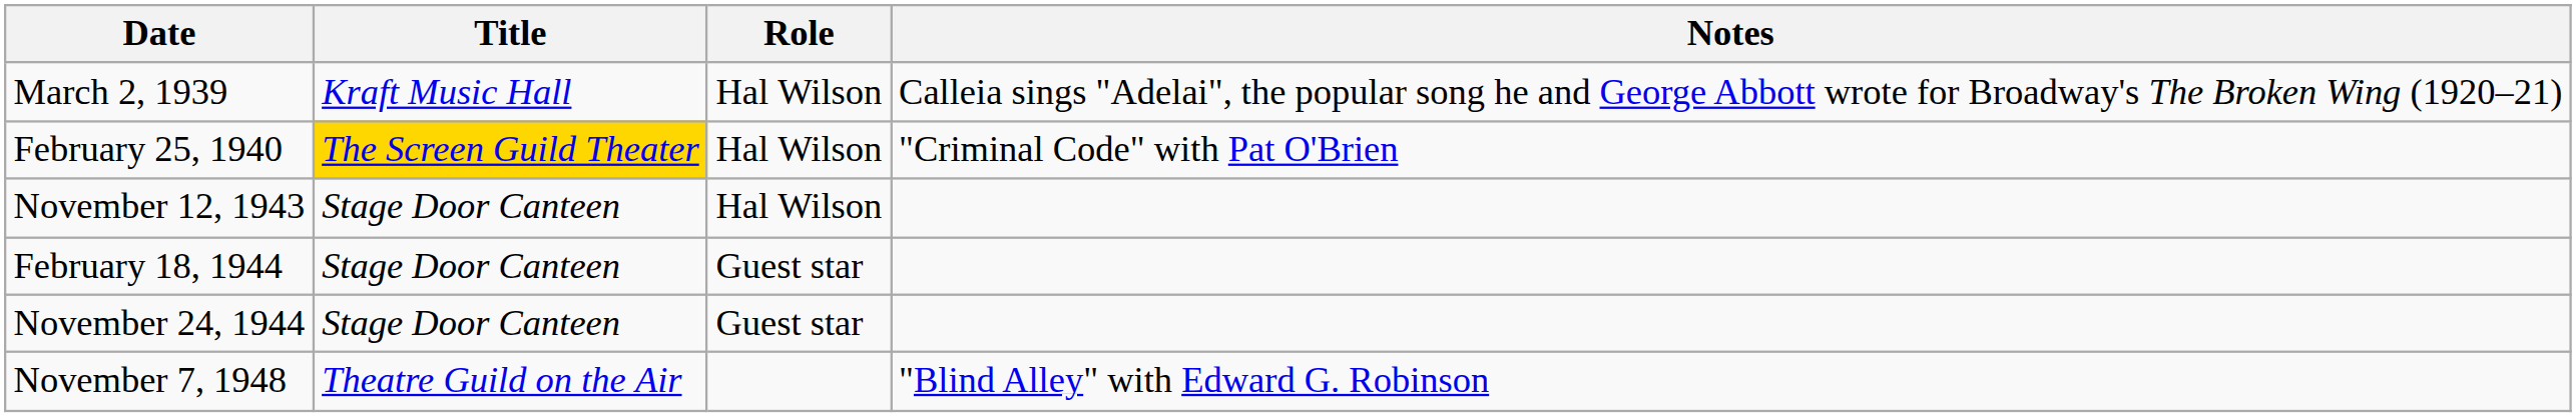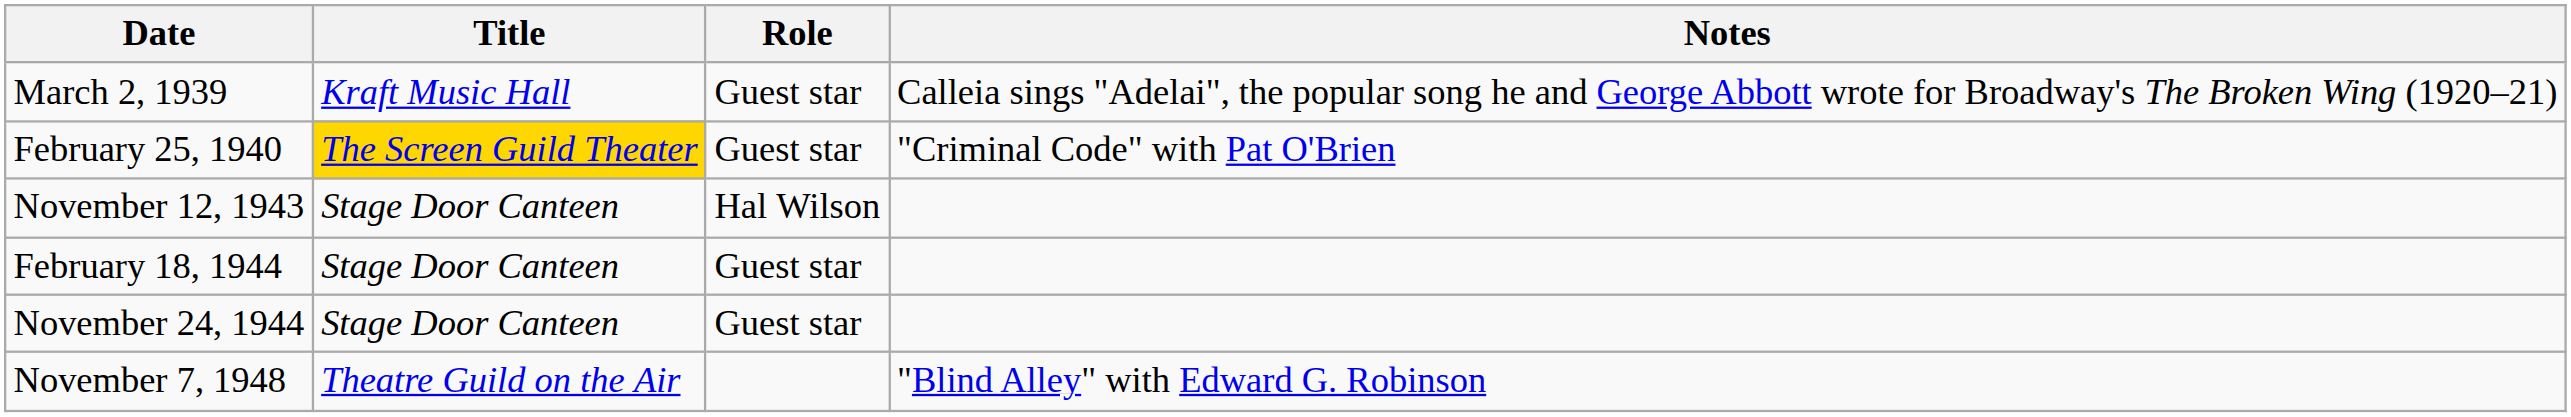March 2, 1939 | Role: Hal Wilson -> Guest star
February 25, 1940 | Role: Hal Wilson -> Guest star
